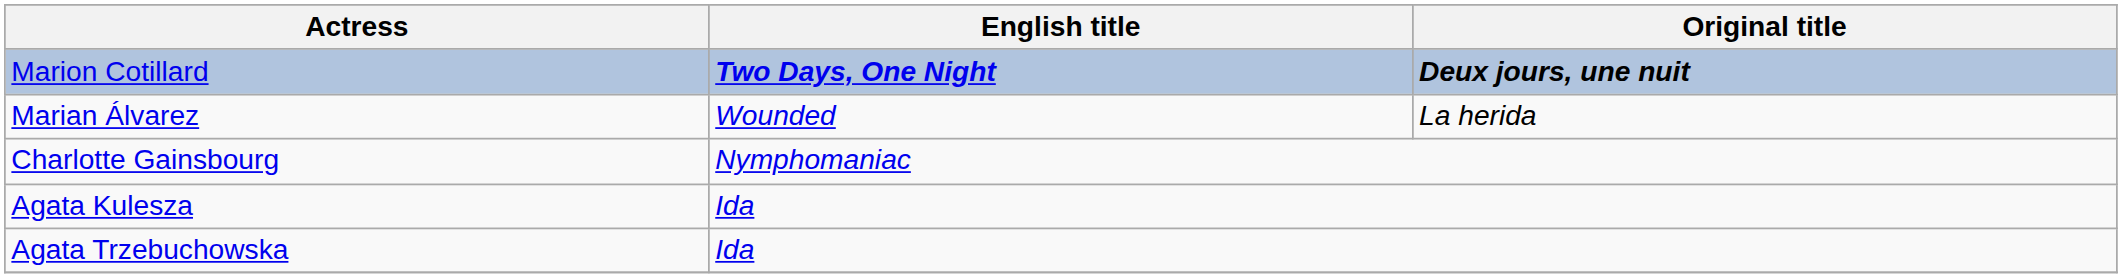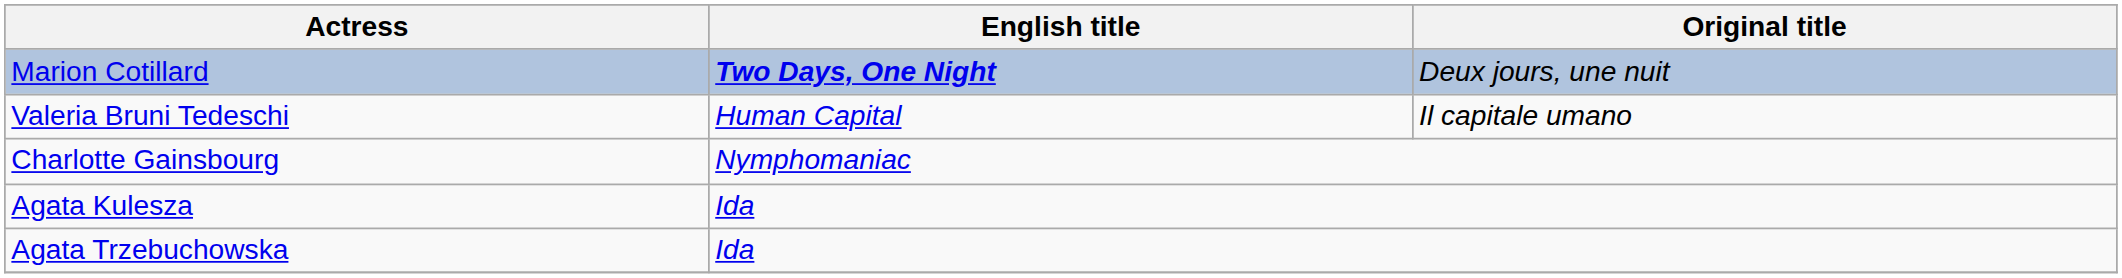Marion Cotillard | Original title: bold -> normal
- row: Marian Álvarez | Wounded | La herida
+ row: Valeria Bruni Tedeschi | Human Capital | Il capitale umano
